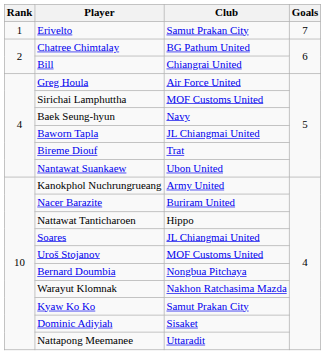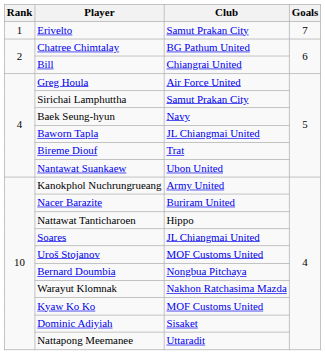Sirichai Lamphuttha | Club: MOF Customs United -> Samut Prakan City
Kyaw Ko Ko | Club: Samut Prakan City -> MOF Customs United
